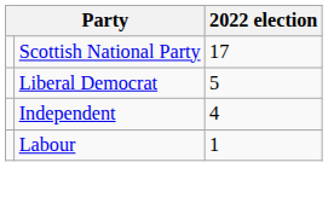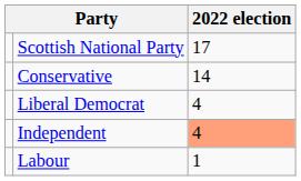+ row: Conservative | 14
Liberal Democrat | 2022 election: 5 -> 4
Independent | 2022 election: no background -> lightsalmon background
